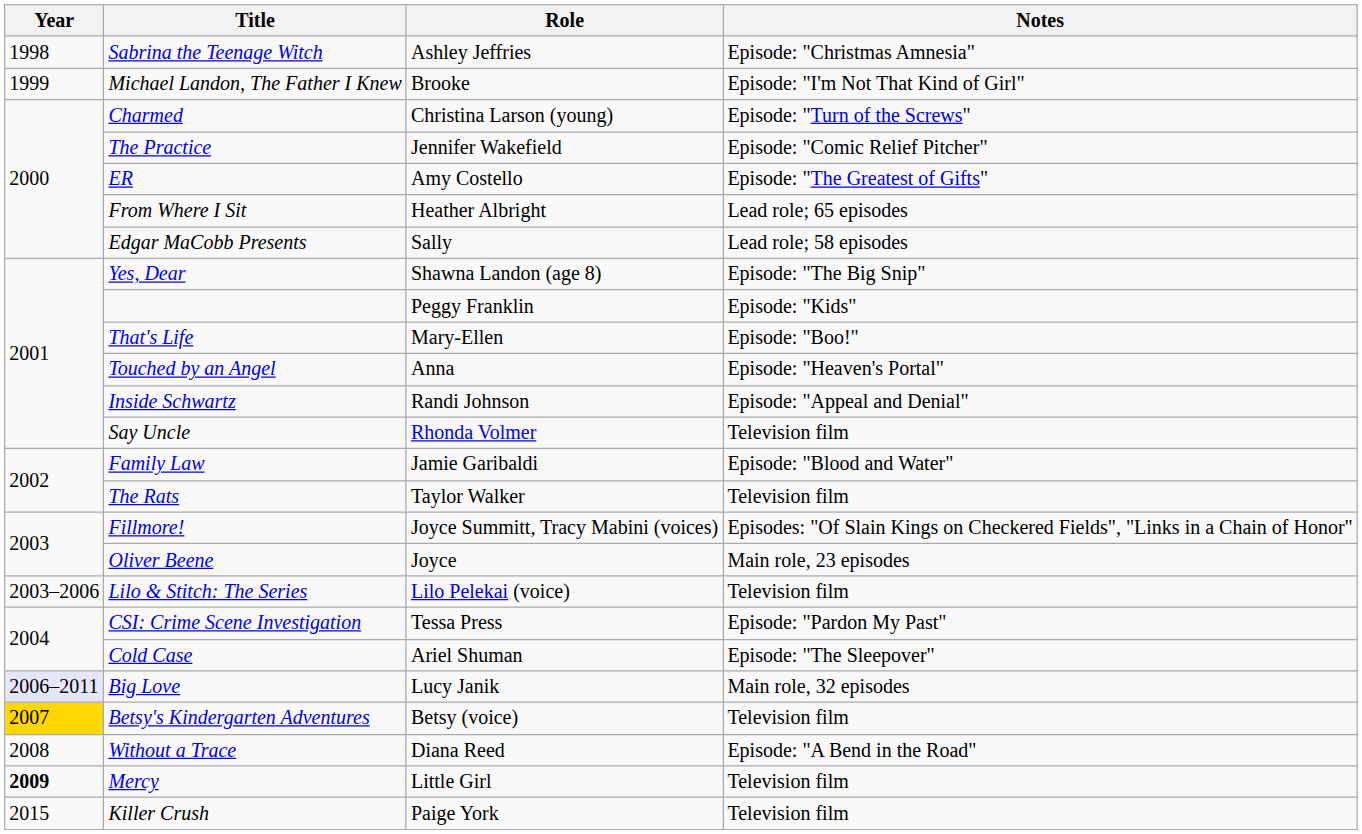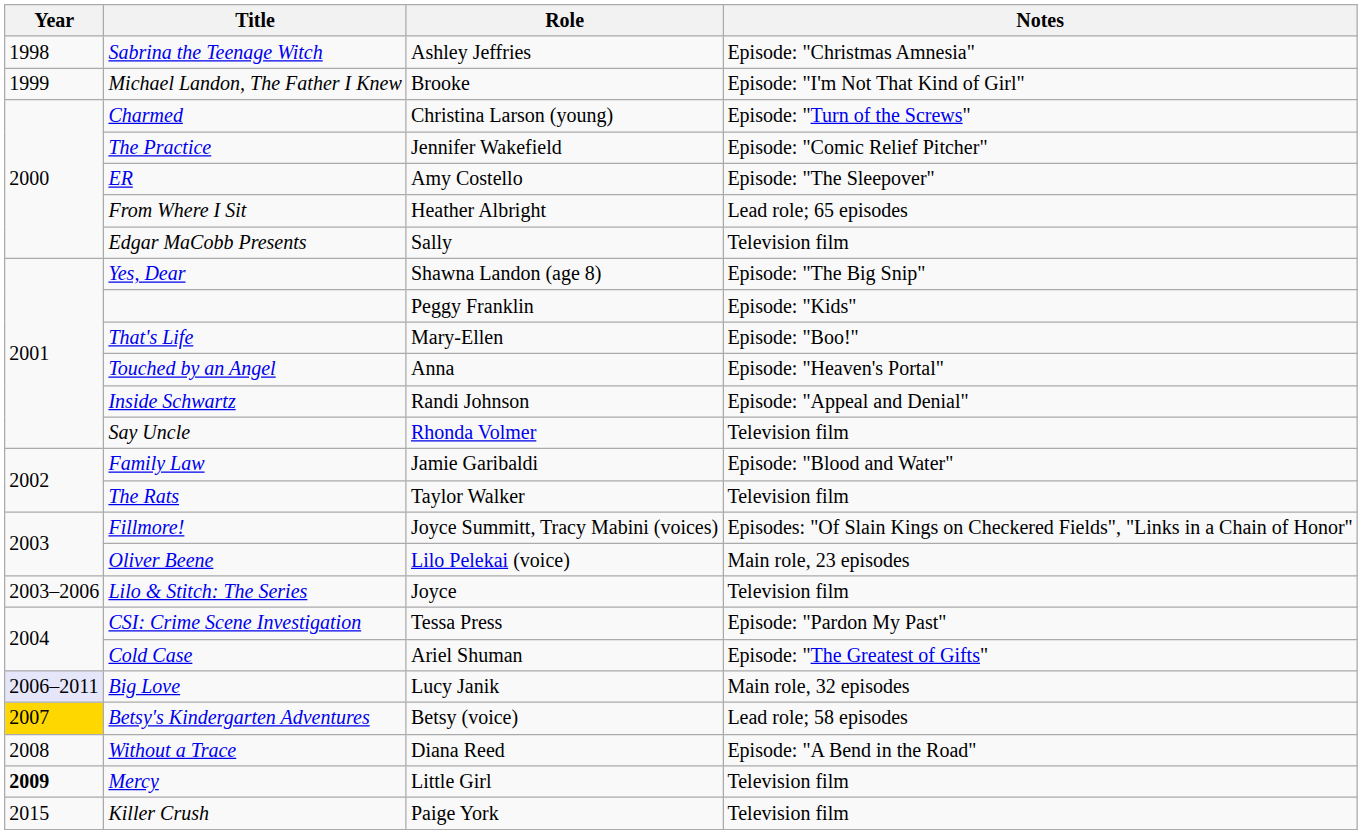ER | Notes: Episode: "The Greatest of Gifts" -> Episode: "The Sleepover"
Edgar MaCobb Presents | Notes: Lead role; 58 episodes -> Television film
Oliver Beene | Role: Joyce -> Lilo Pelekai (voice)
Lilo & Stitch: The Series | Role: Lilo Pelekai (voice) -> Joyce
Cold Case | Notes: Episode: "The Sleepover" -> Episode: "The Greatest of Gifts"
Betsy's Kindergarten Adventures | Notes: Television film -> Lead role; 58 episodes
